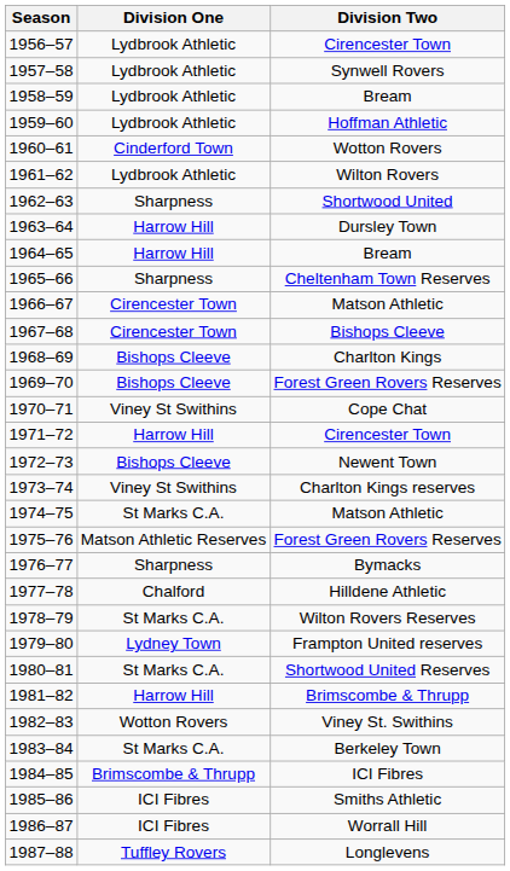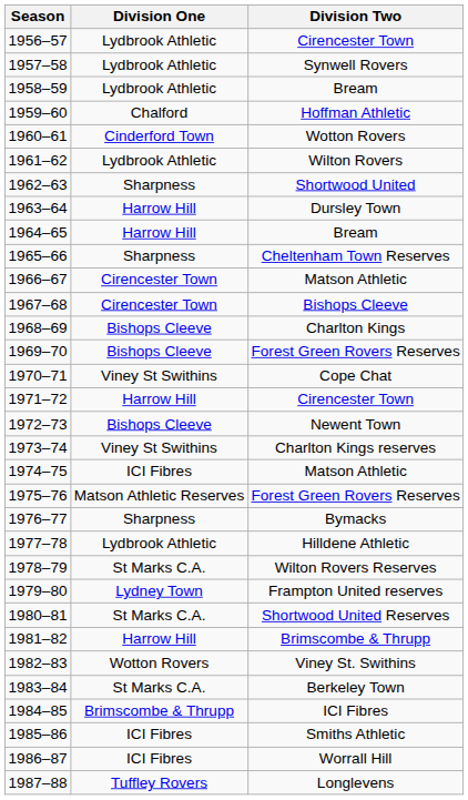1959–60 | Division One: Lydbrook Athletic -> Chalford
1974–75 | Division One: St Marks C.A. -> ICI Fibres
1977–78 | Division One: Chalford -> Lydbrook Athletic
